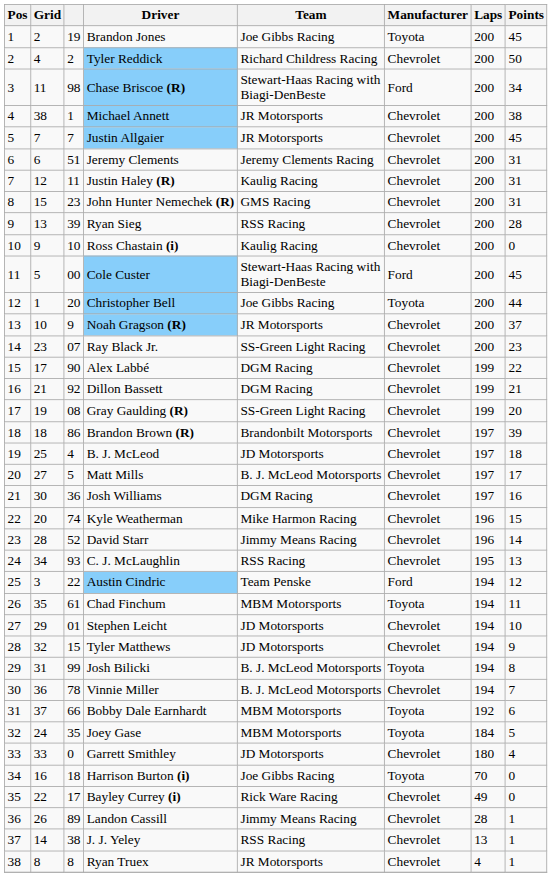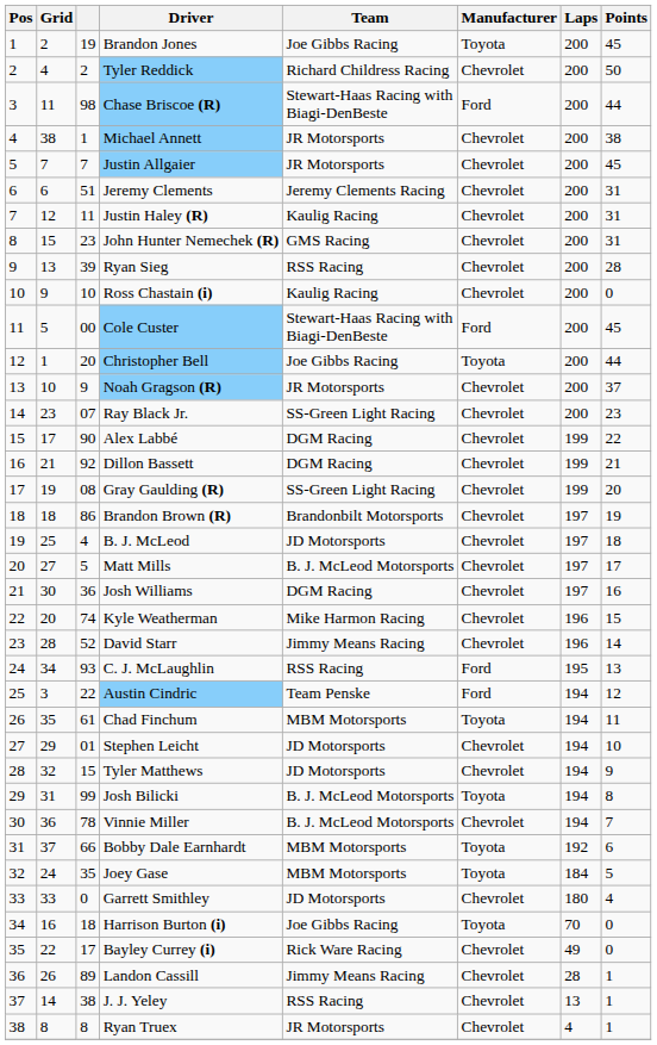Chase Briscoe (R) | Points: 34 -> 44
Brandon Brown (R) | Points: 39 -> 19
C. J. McLaughlin | Manufacturer: Chevrolet -> Ford
